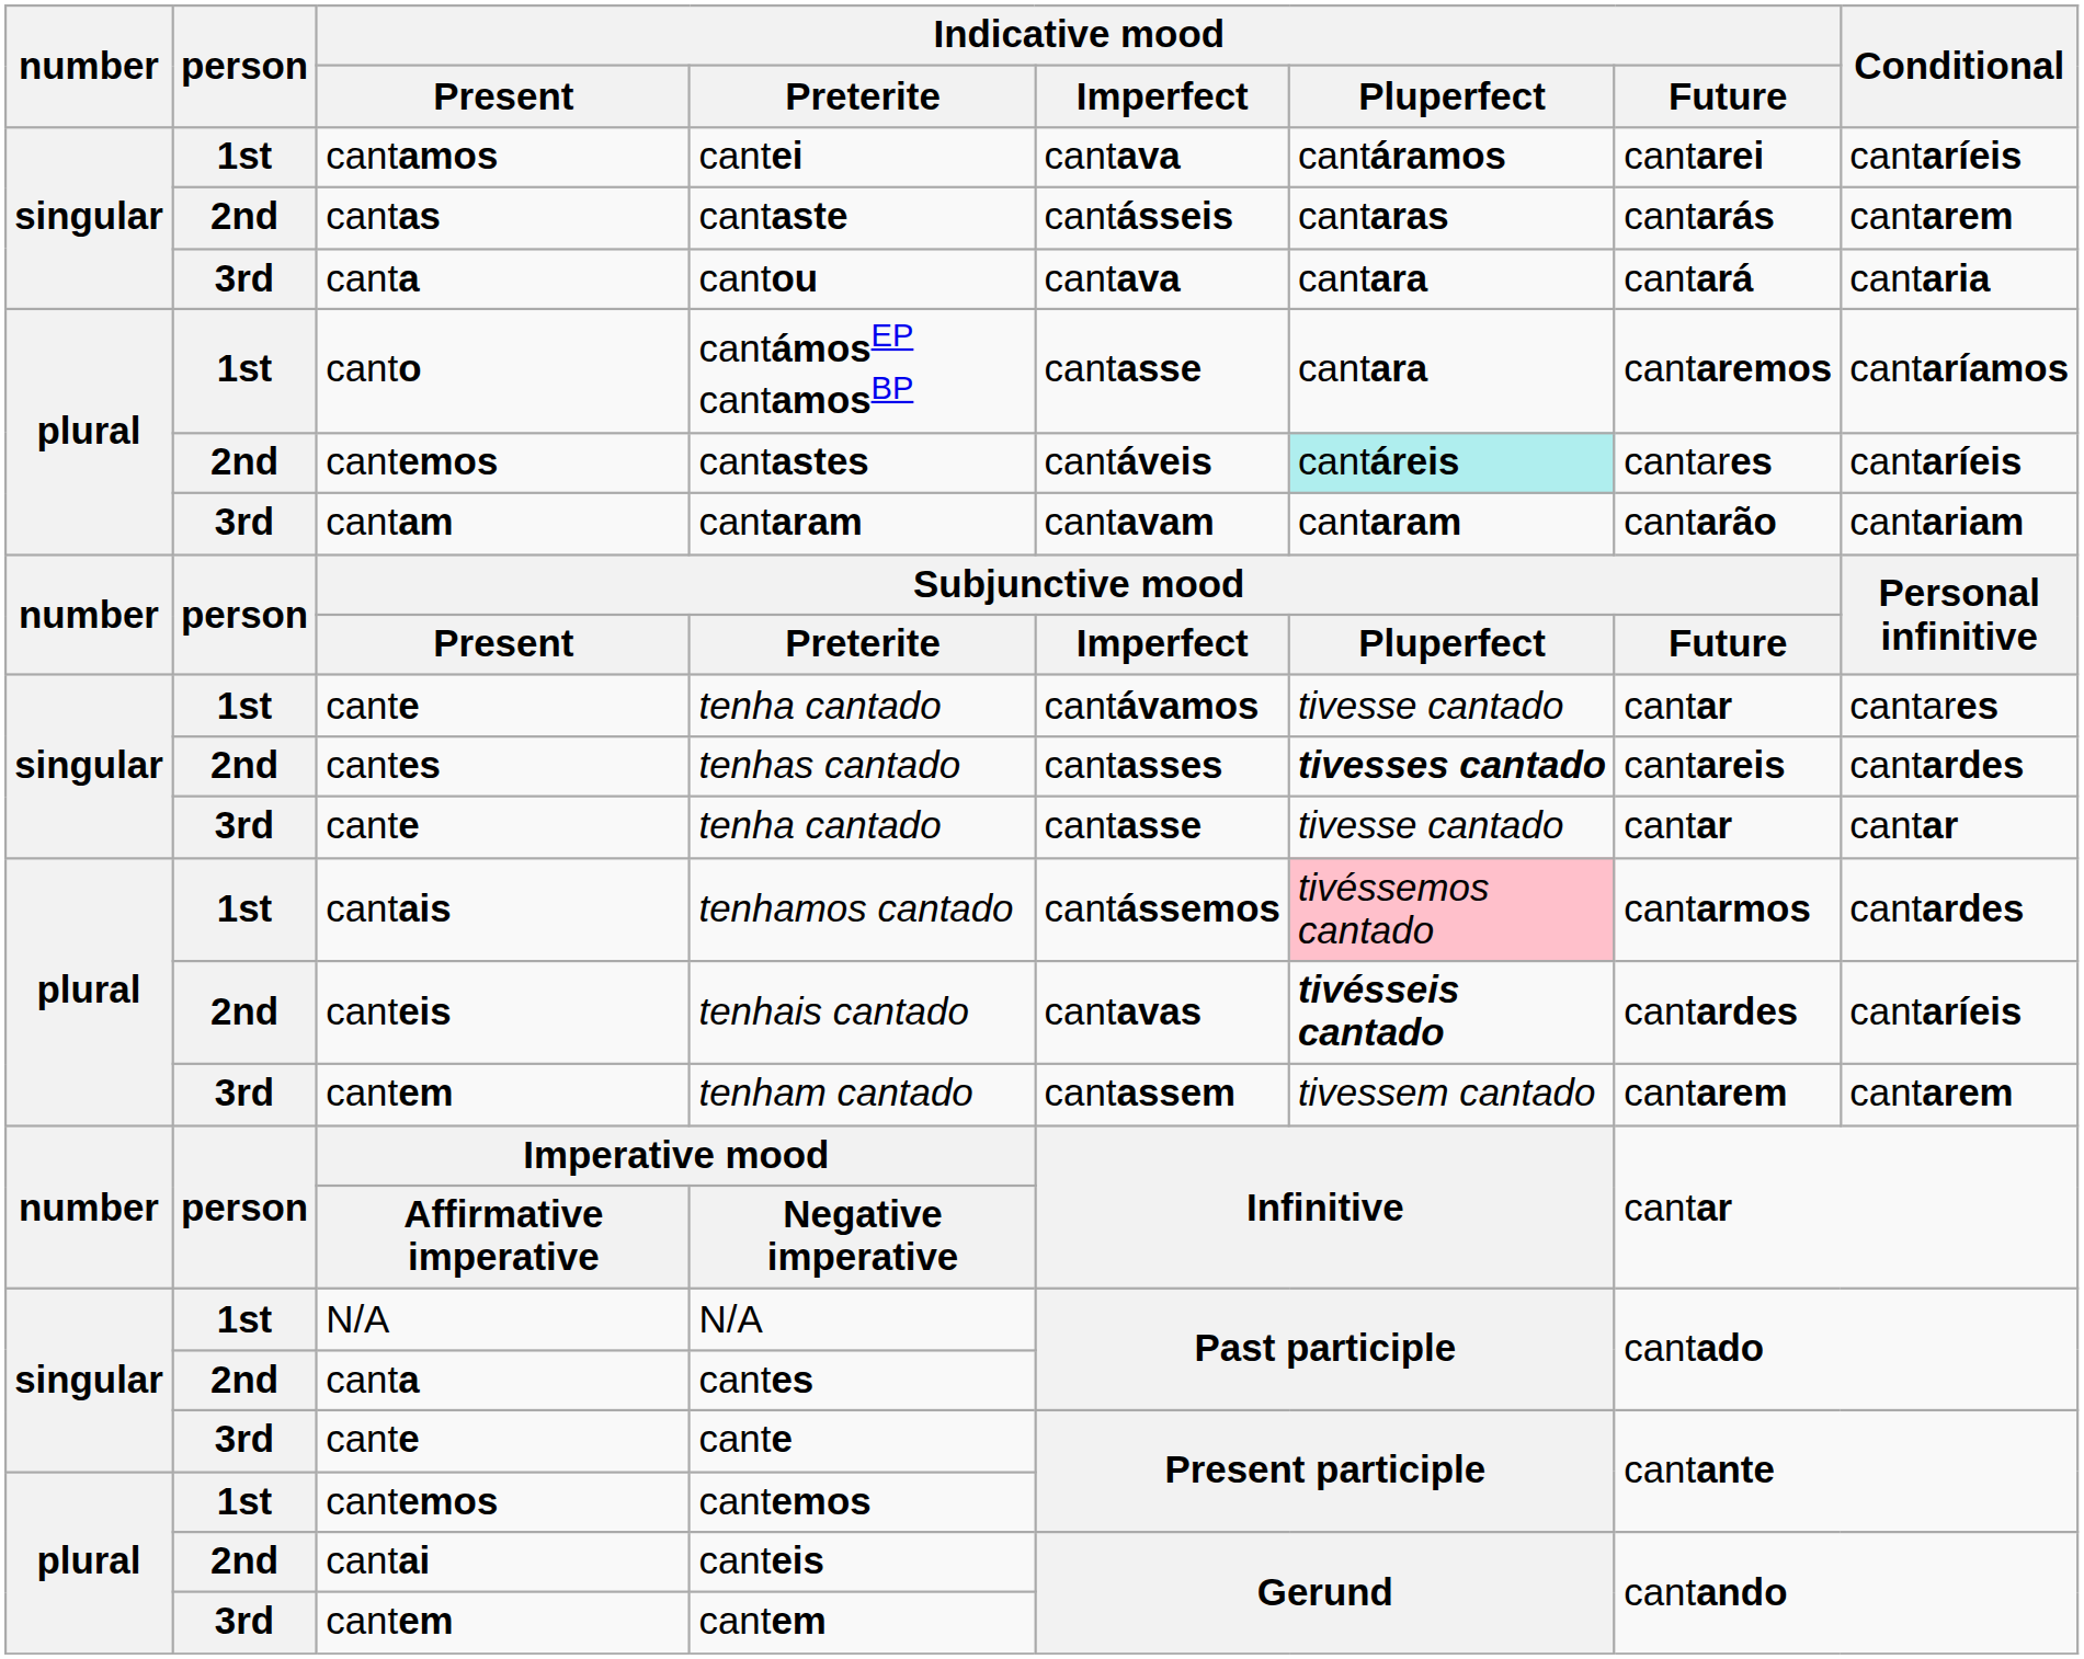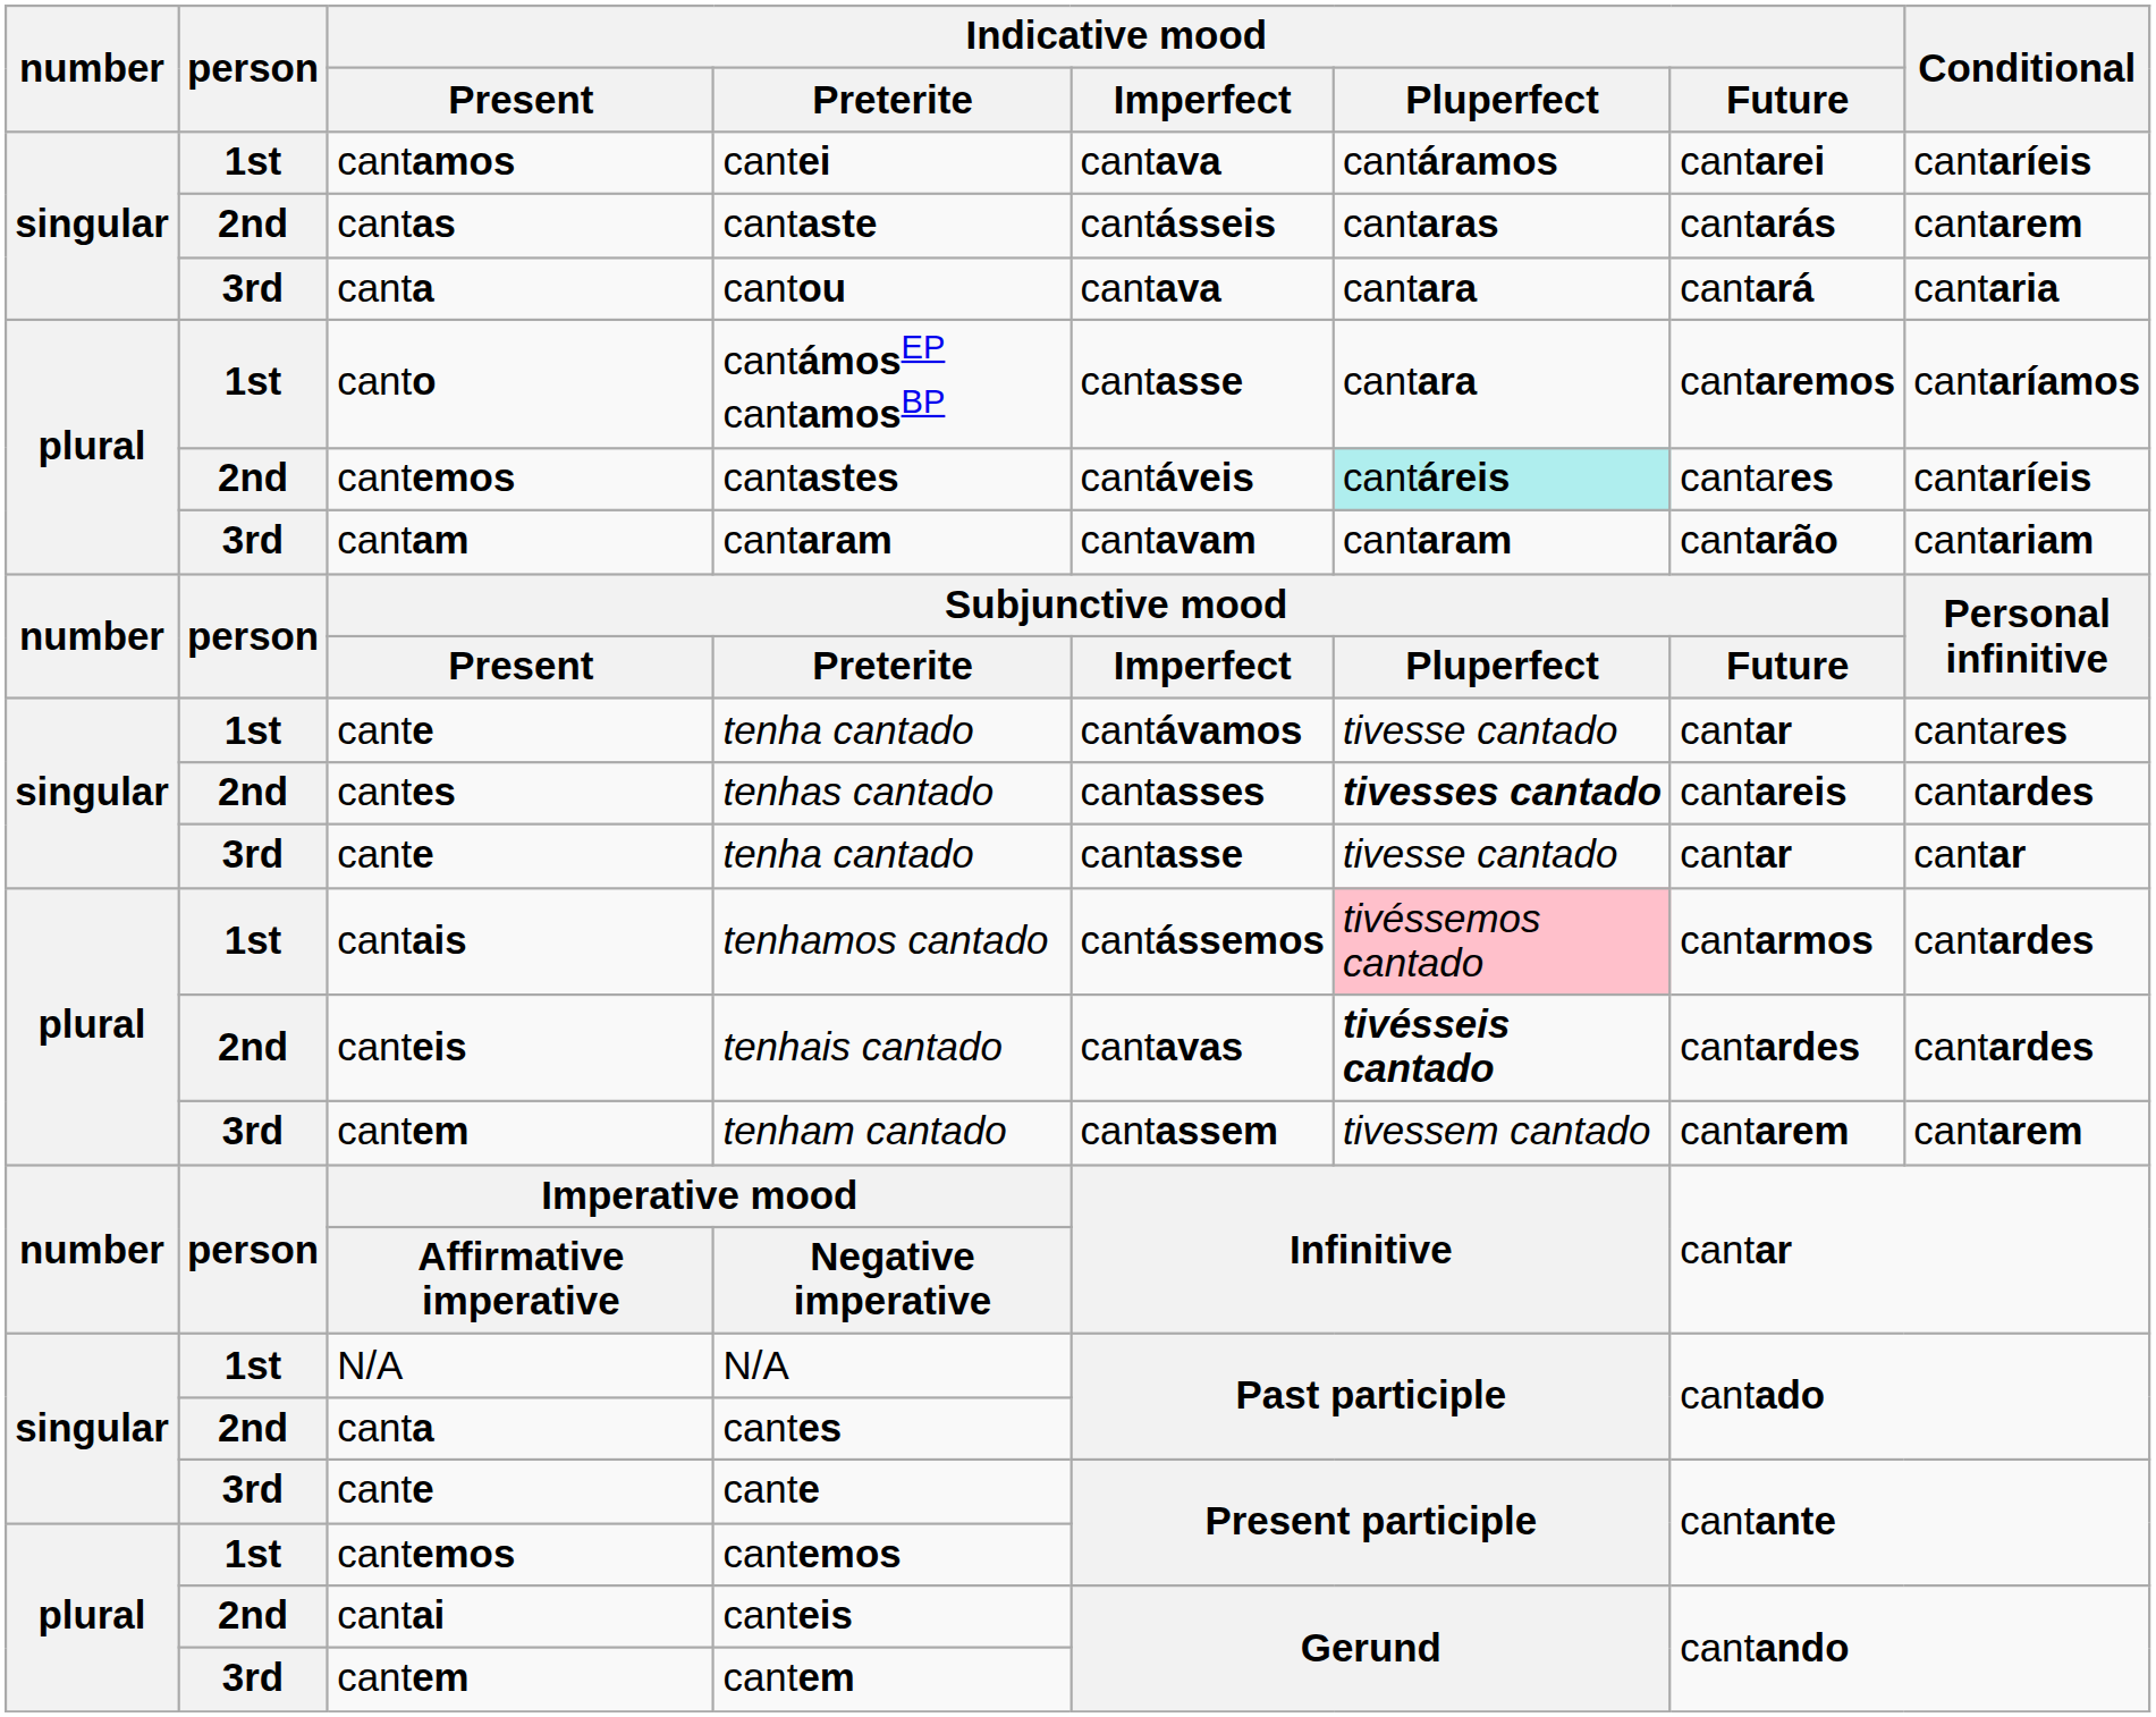tenhais cantado | Conditional: cantaríeis -> cantardes
